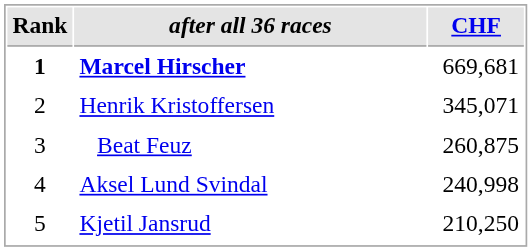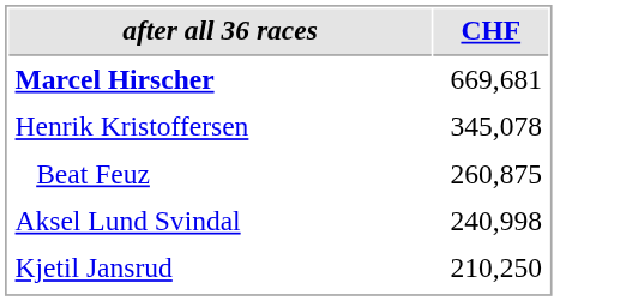- column: Rank | 1 | 2 | 3 | 4 | 5
Henrik Kristoffersen | CHF: 345,071 -> 345,078
